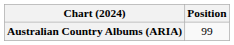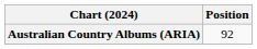Australian Country Albums (ARIA) | Position: 99 -> 92
